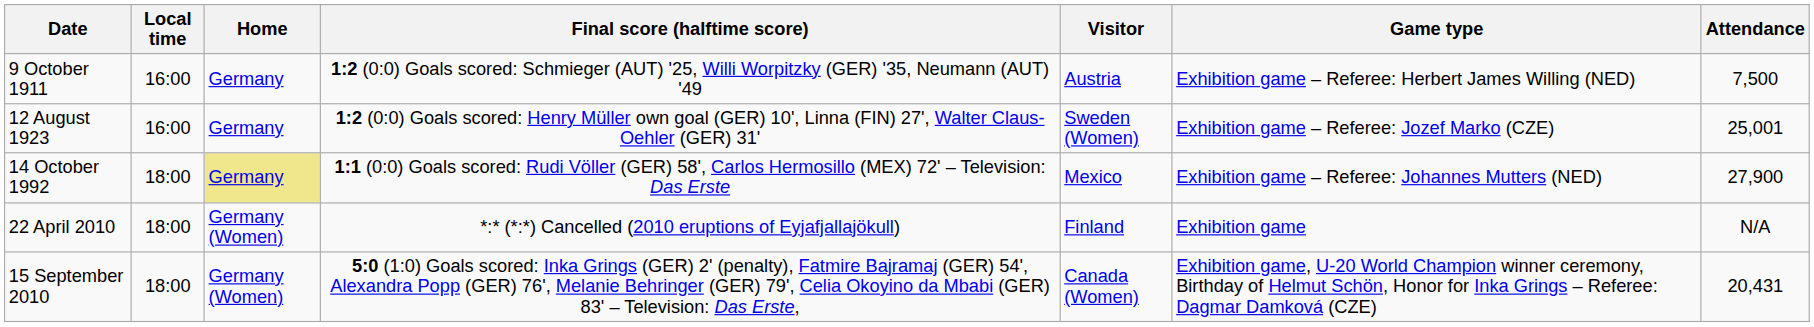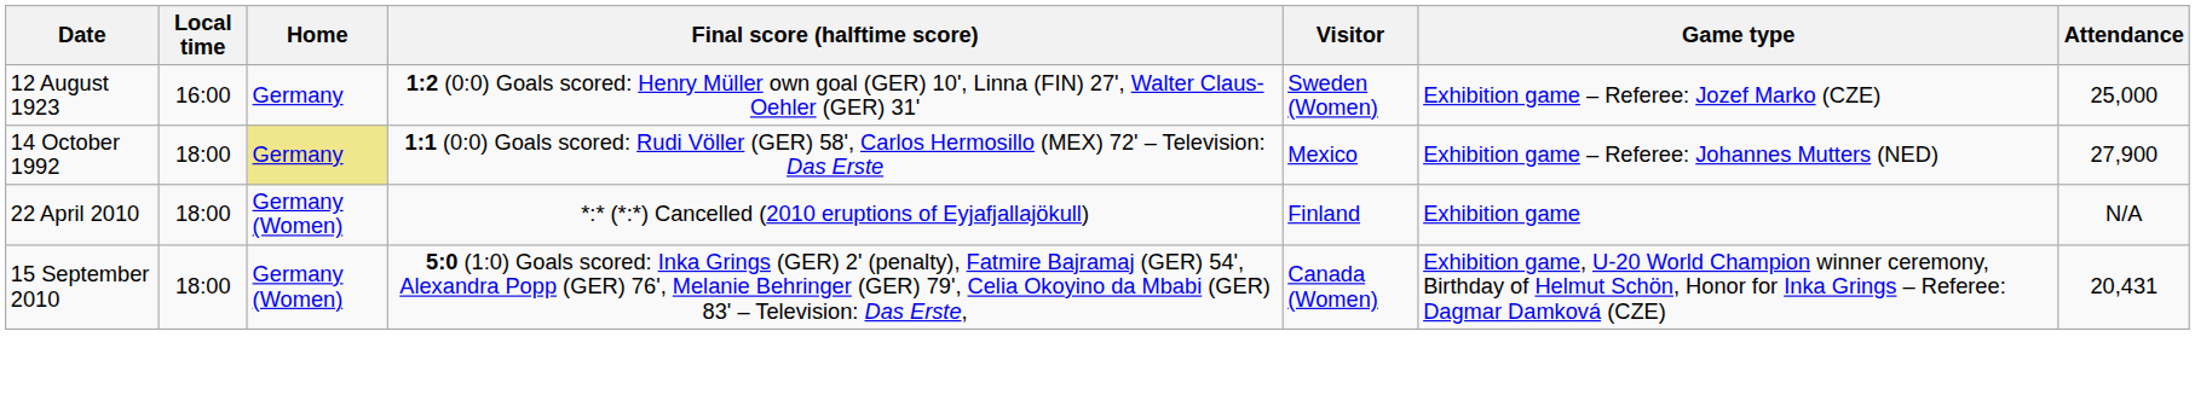- row: 9 October 1911 | 16:00 | Germany | 1:2 (0:0) Goals scored: Schmieger (AUT) '25, Willi Worpitzky (GER) '35, Neumann (AUT) '49 | Austria | Exhibition game – Referee: Herbert James Willing (NED) | 7,500
12 August 1923 | Attendance: 25,001 -> 25,000
